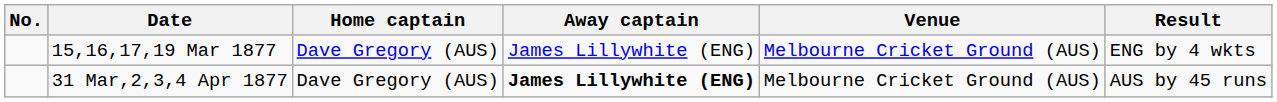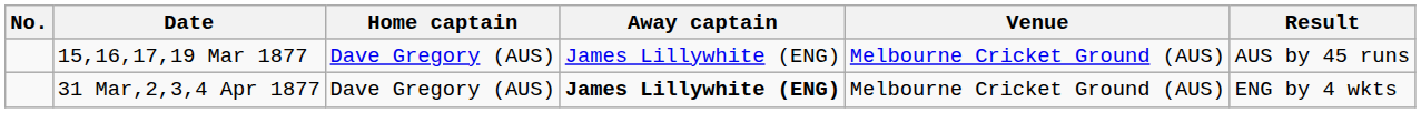15,16,17,19 Mar 1877 | Result: ENG by 4 wkts -> AUS by 45 runs
31 Mar,2,3,4 Apr 1877 | Result: AUS by 45 runs -> ENG by 4 wkts
